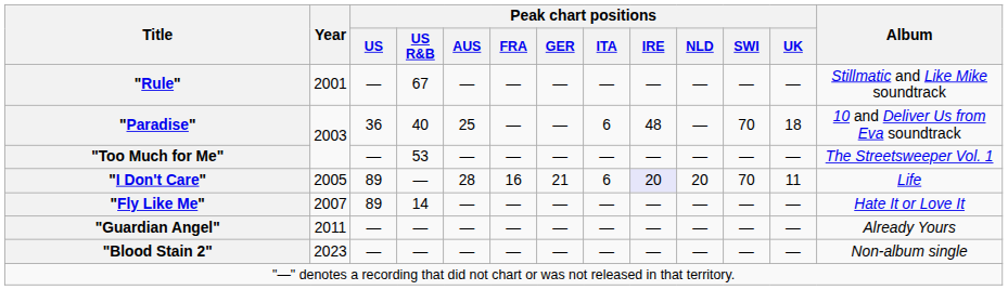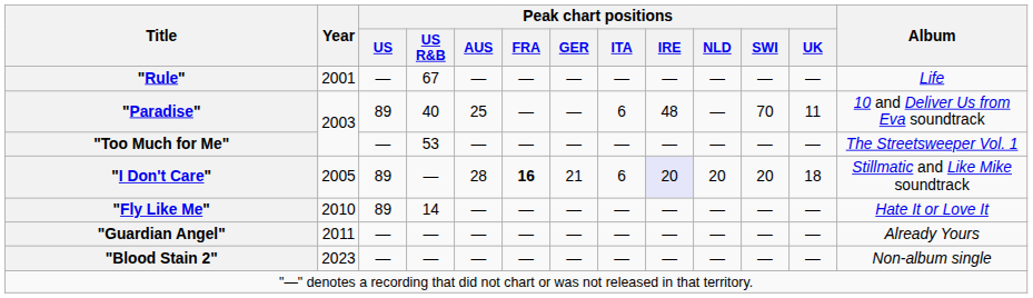"Rule" | Album: Stillmatic and Like Mike soundtrack -> Life
"Paradise" | Peak chart positions / US: 36 -> 89
"Paradise" | Peak chart positions / UK: 18 -> 11
"I Don't Care" | Peak chart positions / FRA: normal -> bold
"I Don't Care" | Peak chart positions / SWI: 70 -> 20
"I Don't Care" | Peak chart positions / UK: 11 -> 18
"I Don't Care" | Album: Life -> Stillmatic and Like Mike soundtrack
"Fly Like Me" | Year: 2007 -> 2010
